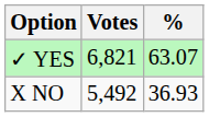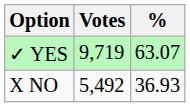✓ YES | Votes: 6,821 -> 9,719
